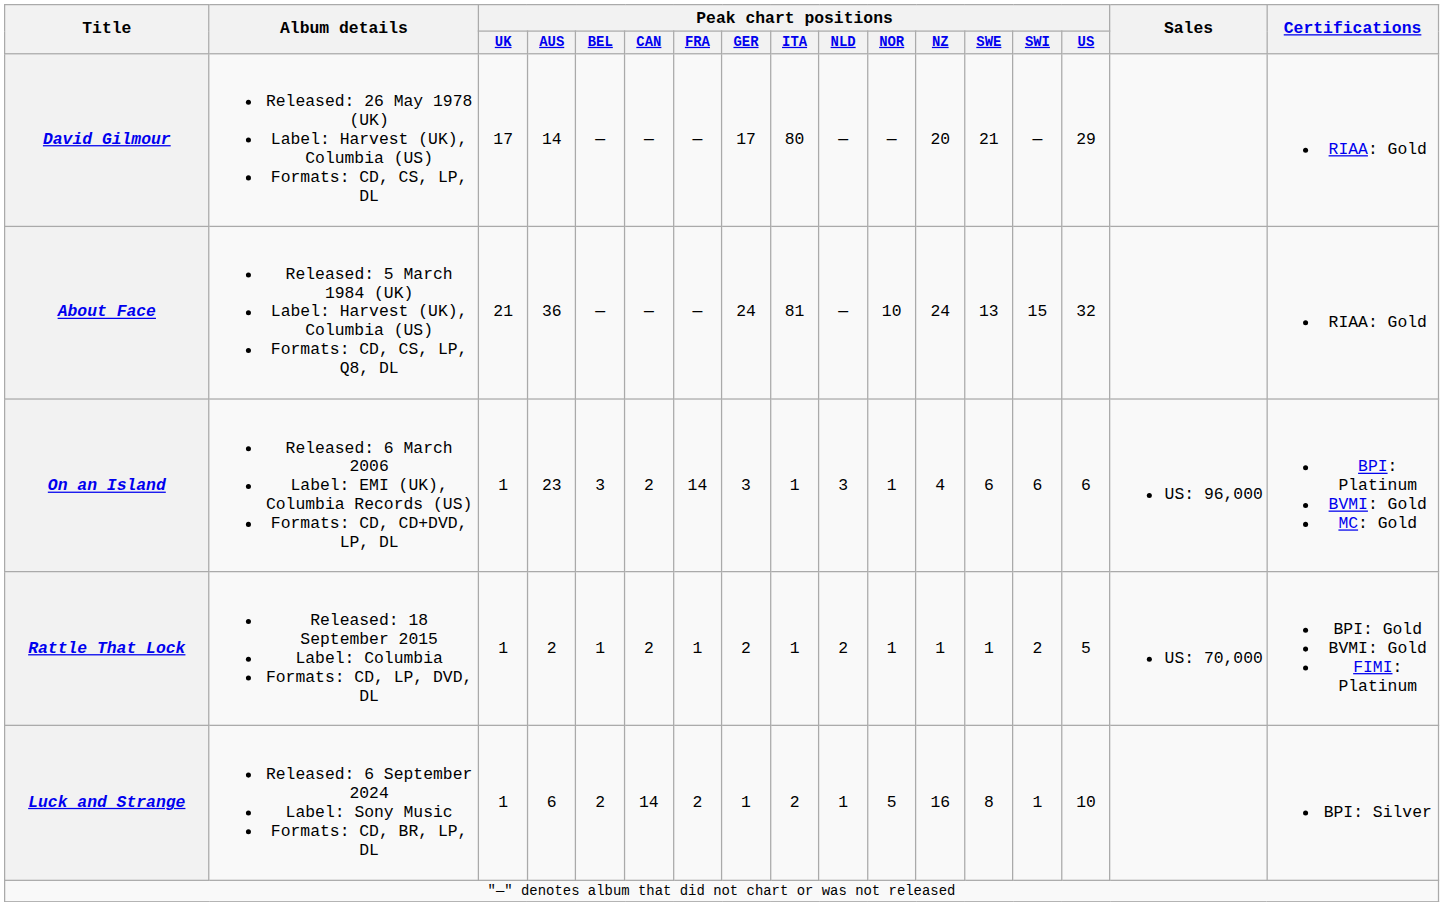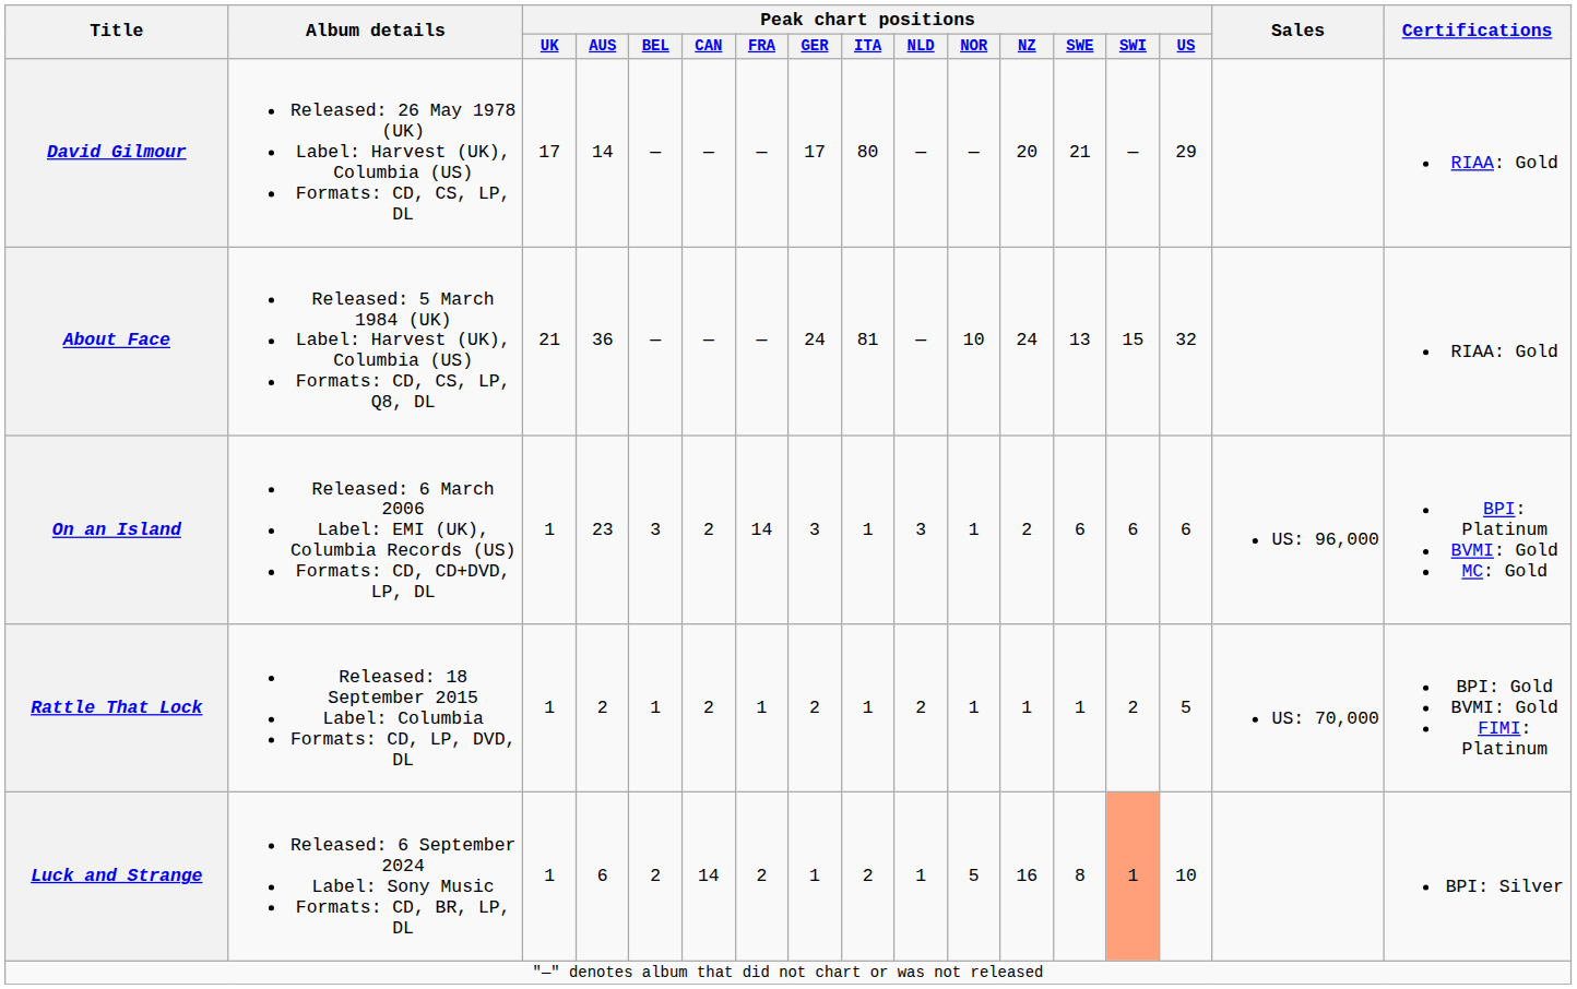On an Island | Peak chart positions / NZ: 4 -> 2
Luck and Strange | Peak chart positions / SWI: no background -> lightsalmon background
